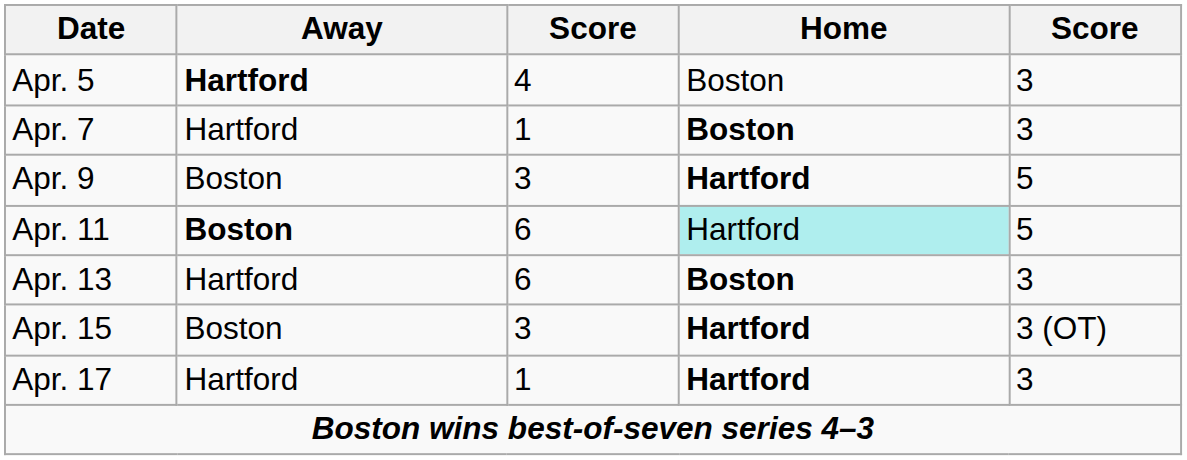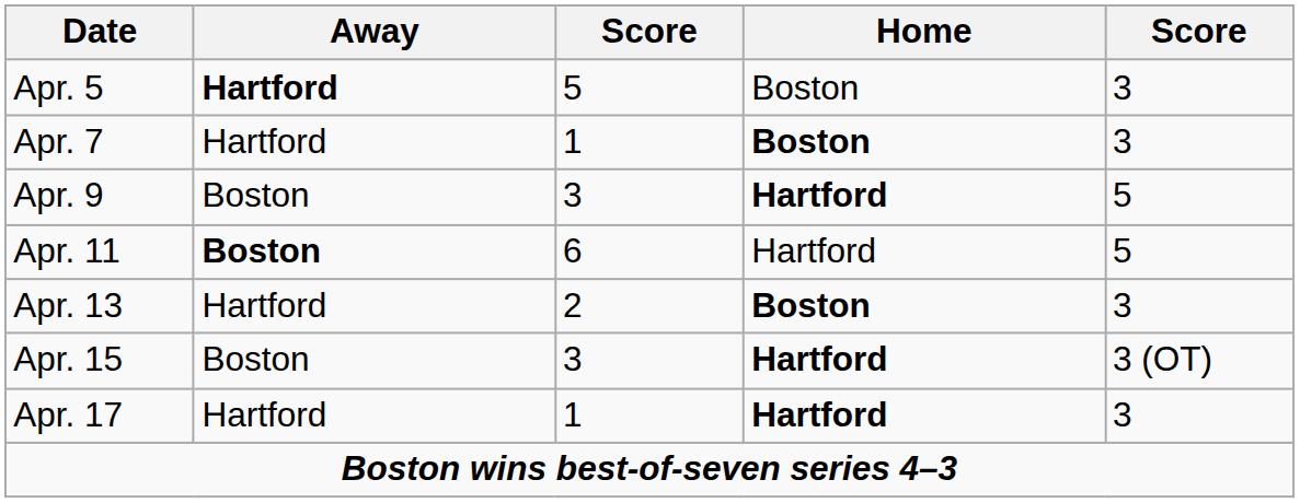Apr. 5 | column 3: 4 -> 5
Apr. 11 | Home: paleturquoise background -> no background
Apr. 13 | column 3: 6 -> 2
